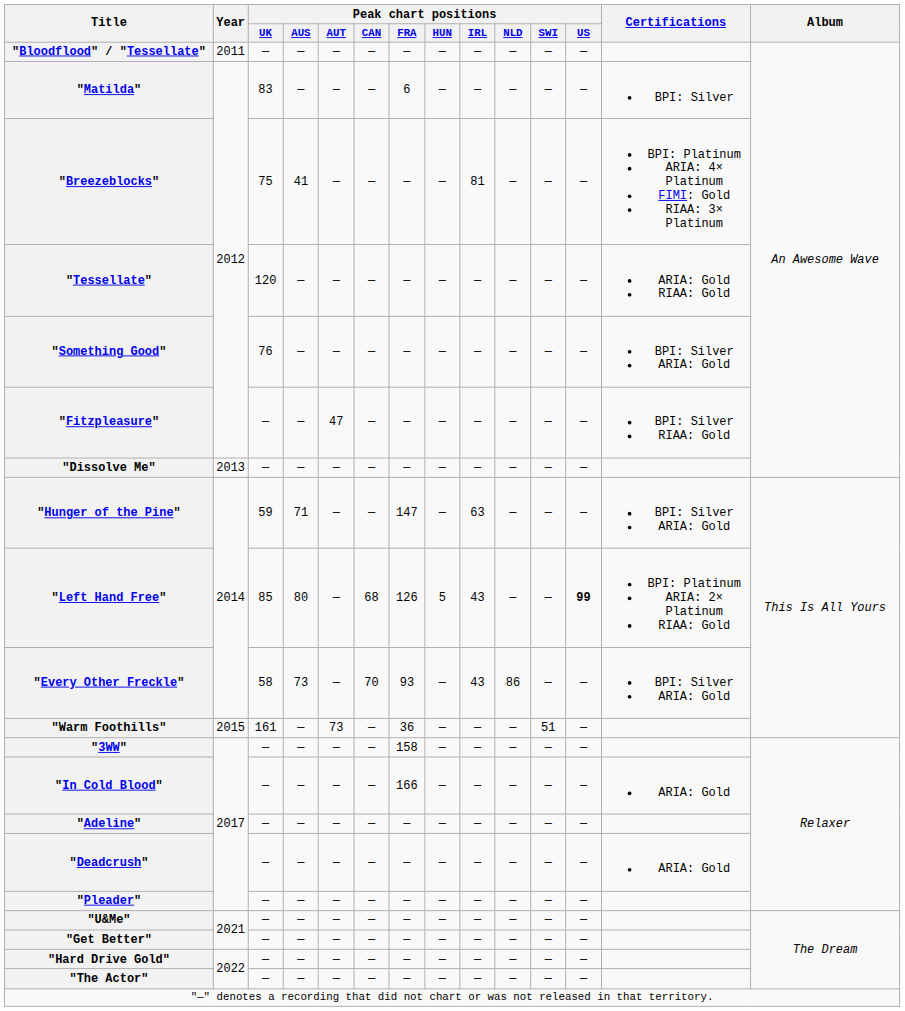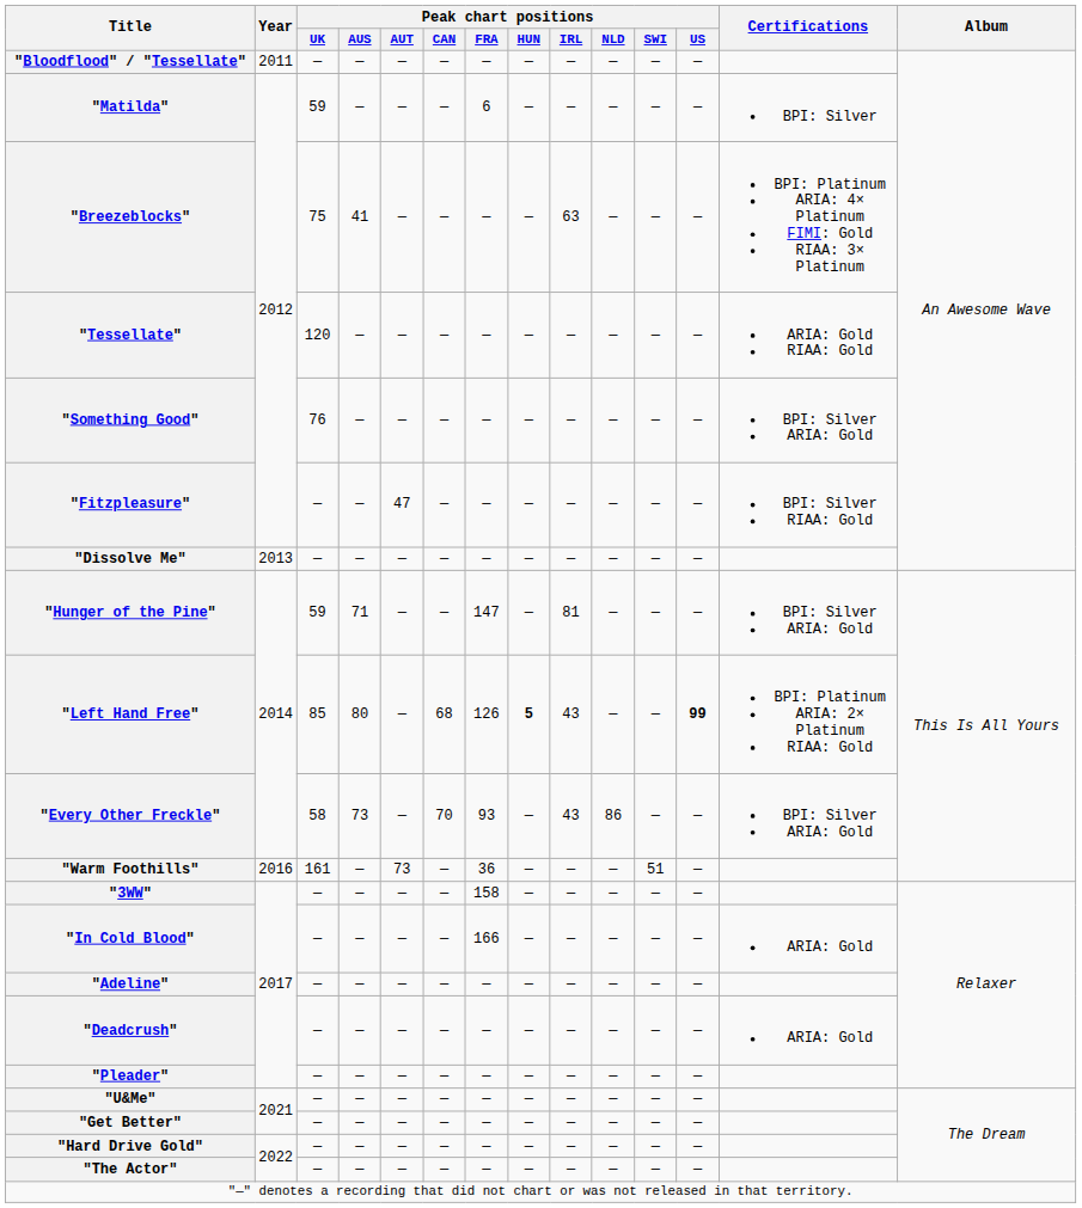"Matilda" | Peak chart positions / UK: 83 -> 59
"Breezeblocks" | Peak chart positions / IRL: 81 -> 63
"Hunger of the Pine" | Peak chart positions / IRL: 63 -> 81
"Left Hand Free" | Peak chart positions / HUN: normal -> bold
"Warm Foothills" | Year: 2015 -> 2016
